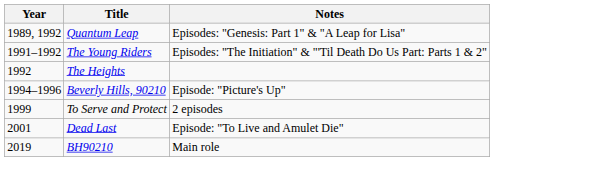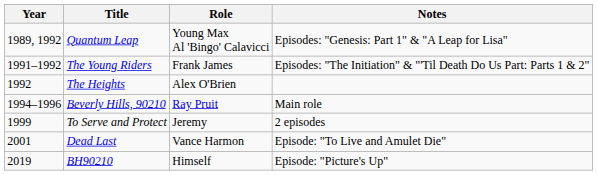+ column: Role | Young Max Al 'Bingo' Calavicci | Frank James | Alex O'Brien | Ray Pruit | Jeremy | Vance Harmon | Himself
Beverly Hills, 90210 | Notes: Episode: "Picture's Up" -> Main role
BH90210 | Notes: Main role -> Episode: "Picture's Up"
